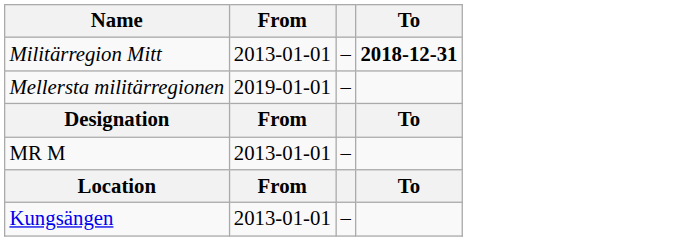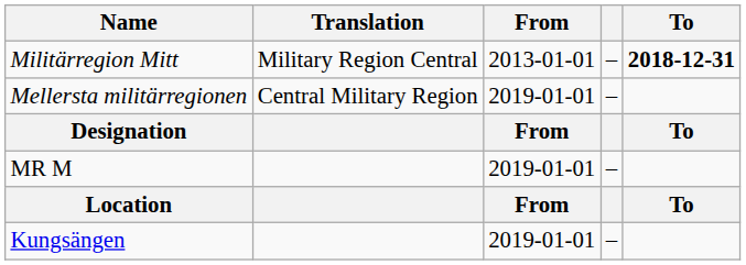+ column: Translation | Military Region Central | Central Military Region
MR M | From: 2013-01-01 -> 2019-01-01
Kungsängen | From: 2013-01-01 -> 2019-01-01
